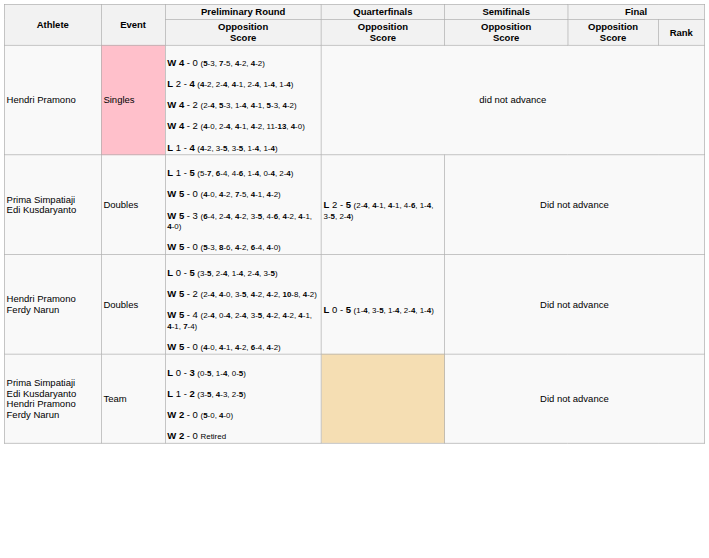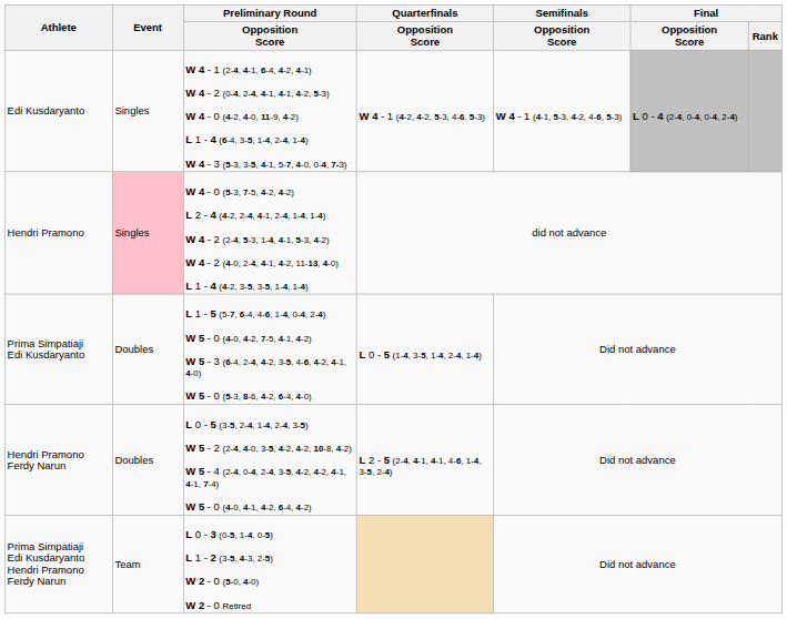+ row: Edi Kusdaryanto | Singles | W 4 - 1 (2-4, 4-1, 6-4, 4-2, 4-1) W 4 - 2 (0-4, 2-4, 4-1, 4-1, 4-2, 5-3) W 4 - 0 (4-2, 4-0, 11-9, 4-2) L 1 - 4 (6-4, 3-5, 1-4, 2-4, 1-4) W 4 - 3 (5-3, 3-5, 4-1, 5-7, 4-0, 0-4, 7-3) | W 4 - 1 (4-2, 4-2, 5-3, 4-6, 5-3) | W 4 - 1 (4-1, 5-3, 4-2, 4-6, 5-3) | L 0 - 4 (2-4, 0-4, 0-4, 2-4)
Prima Simpatiaji Edi Kusdaryanto | Quarterfinals / Opposition Score: L 2 - 5 (2-4, 4-1, 4-1, 4-6, 1-4, 3-5, 2-4) -> L 0 - 5 (1-4, 3-5, 1-4, 2-4, 1-4)
Hendri Pramono Ferdy Narun | Quarterfinals / Opposition Score: L 0 - 5 (1-4, 3-5, 1-4, 2-4, 1-4) -> L 2 - 5 (2-4, 4-1, 4-1, 4-6, 1-4, 3-5, 2-4)
